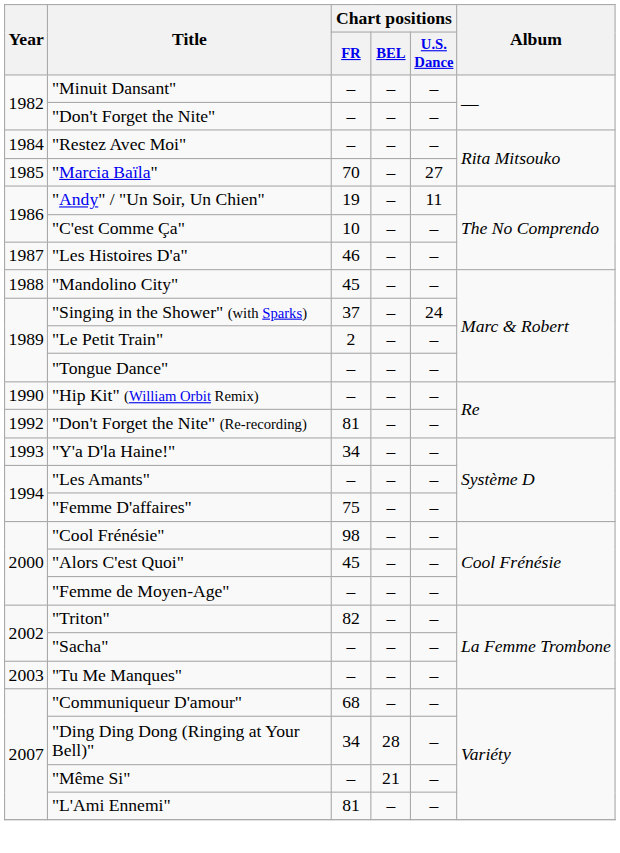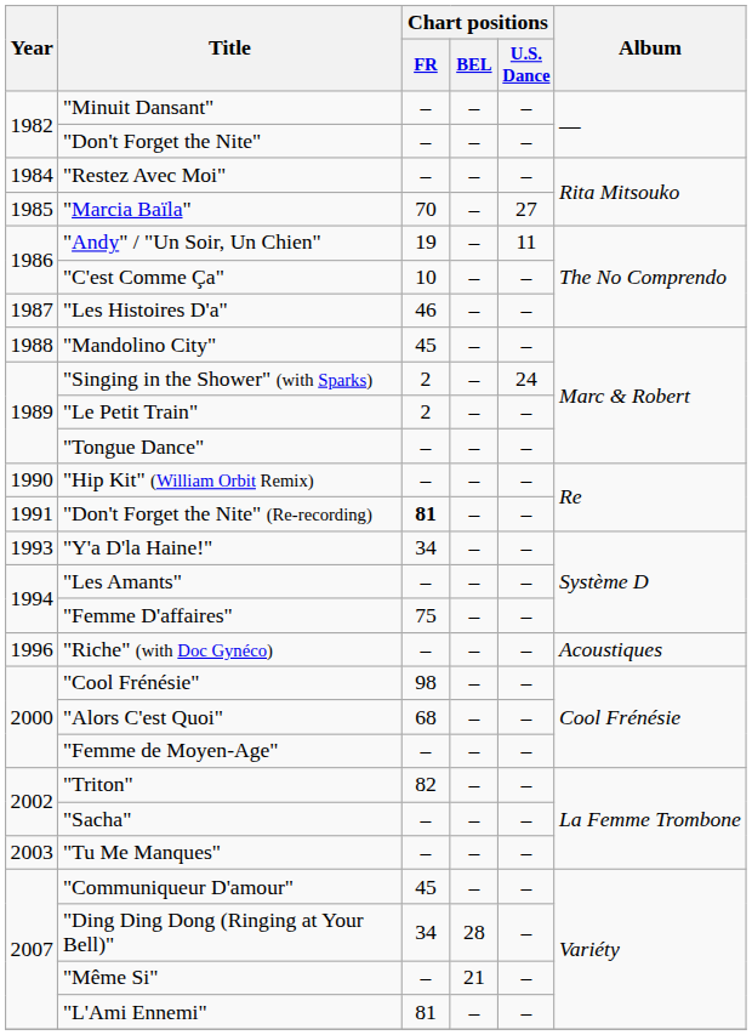"Singing in the Shower" (with Sparks) | Chart positions / FR: 37 -> 2
"Don't Forget the Nite" (Re-recording) | Year: 1992 -> 1991
"Don't Forget the Nite" (Re-recording) | Chart positions / FR: normal -> bold
+ row: 1996 | "Riche" (with Doc Gynéco) | – | – | – | Acoustiques
"Alors C'est Quoi" | Chart positions / FR: 45 -> 68
"Communiqueur D'amour" | Chart positions / FR: 68 -> 45
